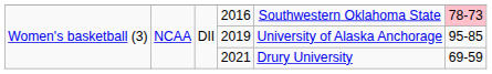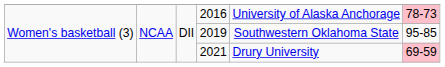2016 | column 5: Southwestern Oklahoma State -> University of Alaska Anchorage
2019 | column 5: University of Alaska Anchorage -> Southwestern Oklahoma State
2021 | column 6: no background -> pink background
